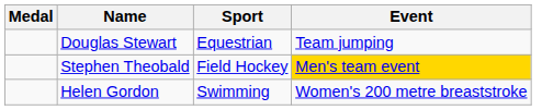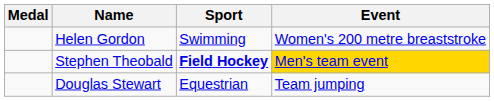rows swapped: Douglas Stewart <-> Helen Gordon
Stephen Theobald | Sport: normal -> bold
